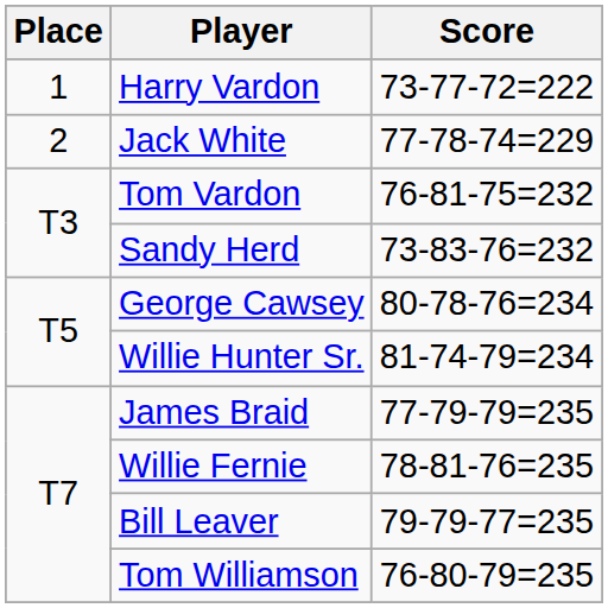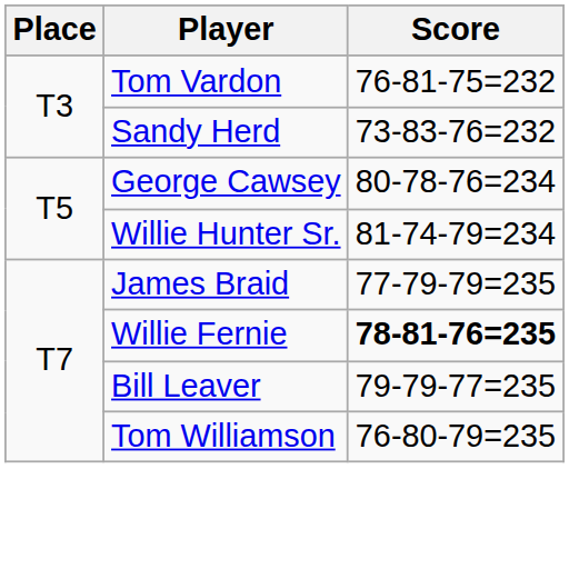- row: 1 | Harry Vardon | 73-77-72=222
- row: 2 | Jack White | 77-78-74=229
Willie Fernie | Score: normal -> bold
